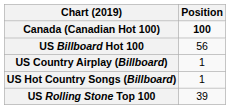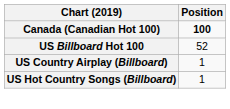US Billboard Hot 100 | Position: 56 -> 52
- row: US Rolling Stone Top 100 | 39
